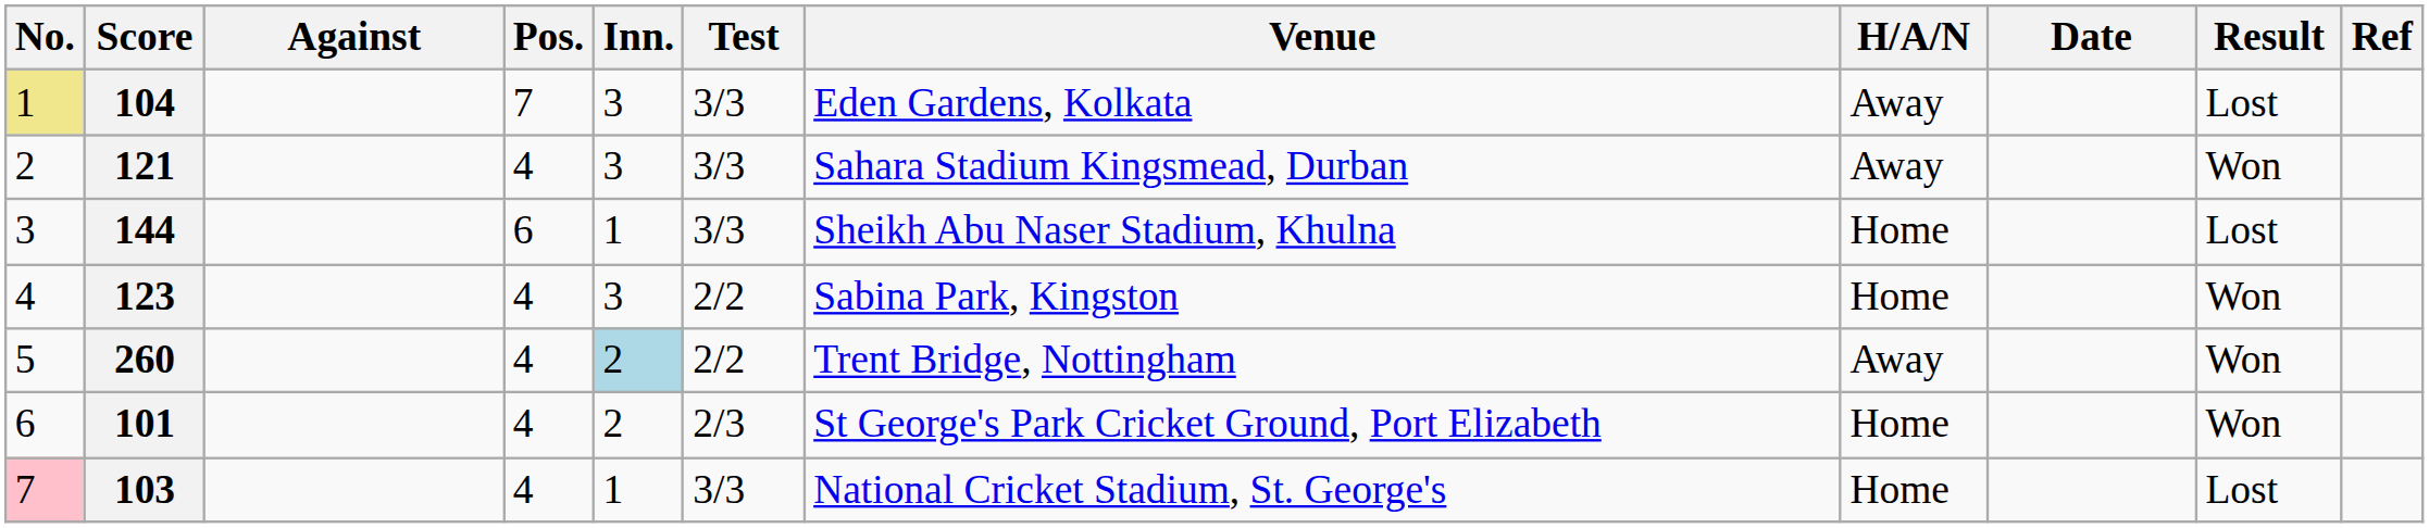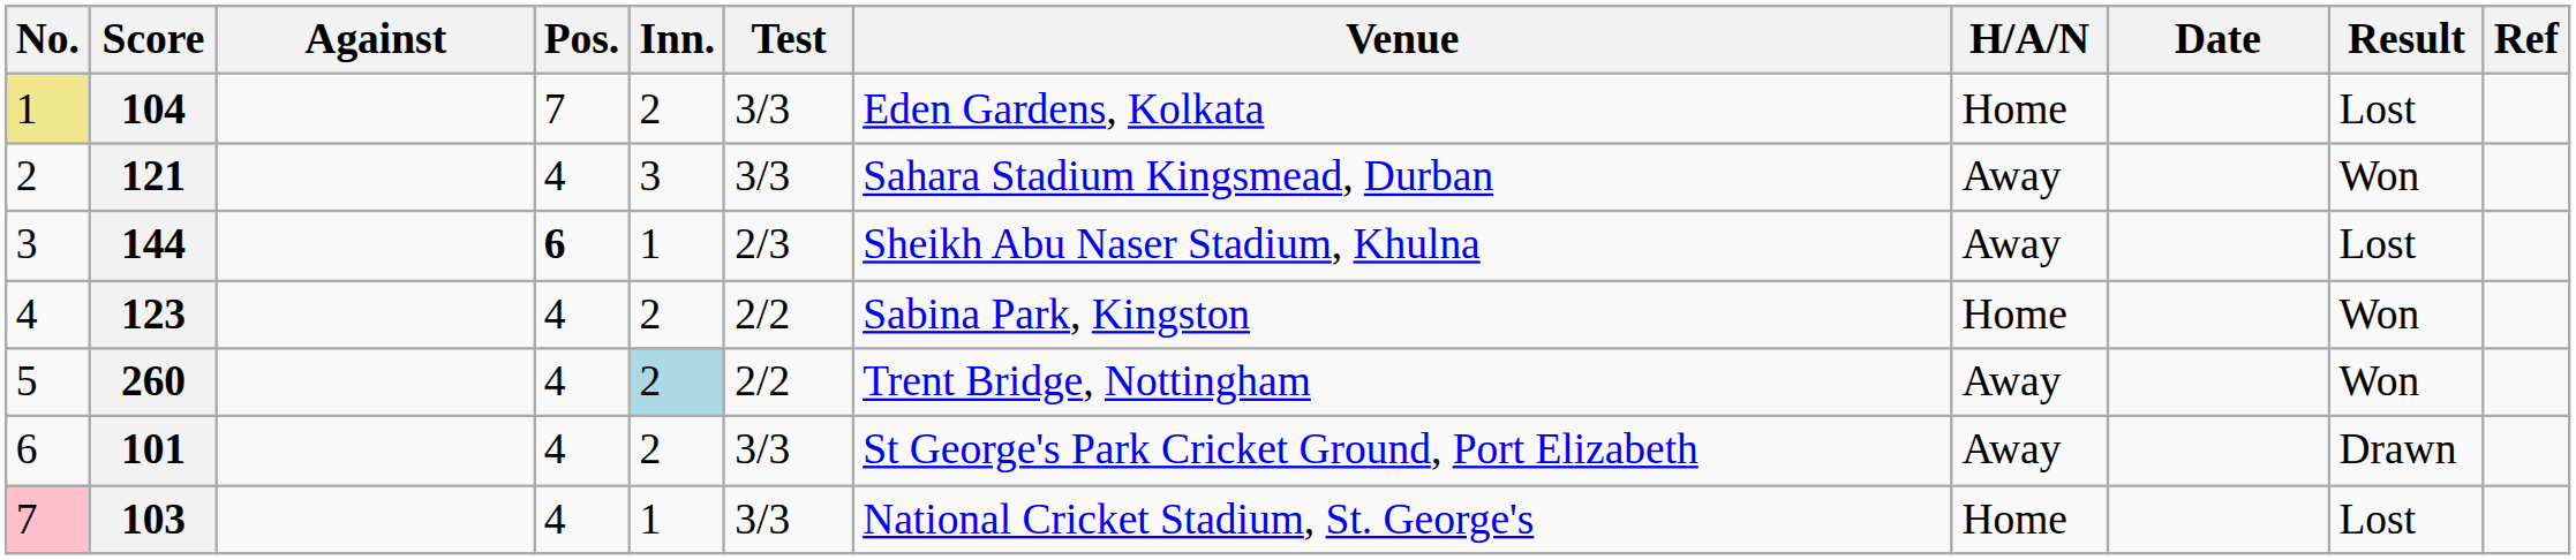104 | Inn.: 3 -> 2
104 | H/A/N: Away -> Home
144 | Pos.: normal -> bold
144 | Test: 3/3 -> 2/3
144 | H/A/N: Home -> Away
123 | Inn.: 3 -> 2
101 | Test: 2/3 -> 3/3
101 | H/A/N: Home -> Away
101 | Result: Won -> Drawn
